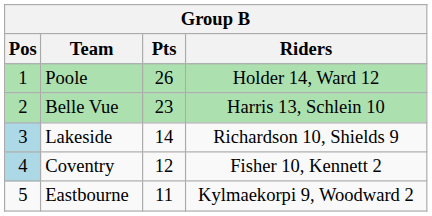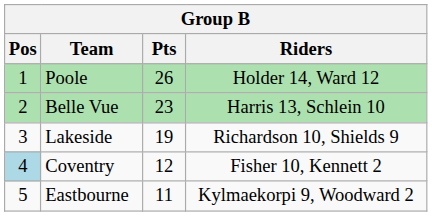Lakeside | Pos: lightblue background -> no background
Lakeside | Pts: 14 -> 19
